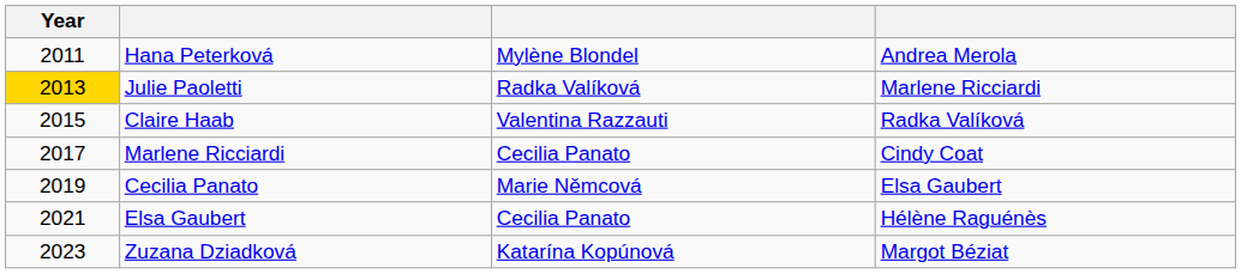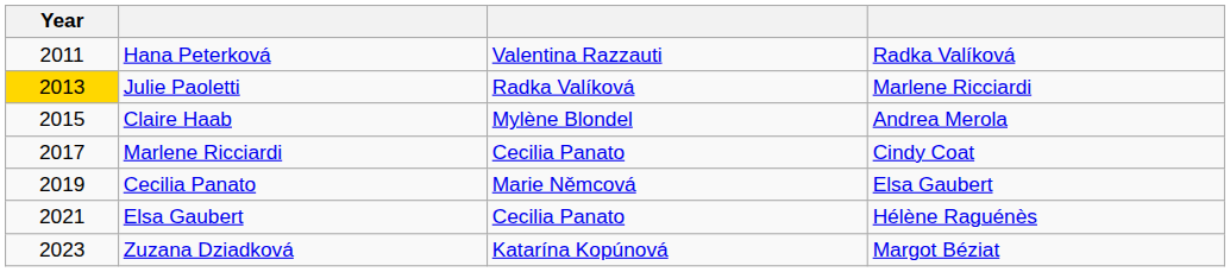Hana Peterková | column 3: Mylène Blondel -> Valentina Razzauti
Hana Peterková | column 4: Andrea Merola -> Radka Valíková
Claire Haab | column 3: Valentina Razzauti -> Mylène Blondel
Claire Haab | column 4: Radka Valíková -> Andrea Merola
